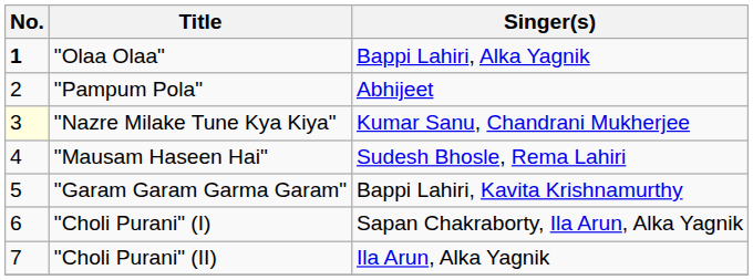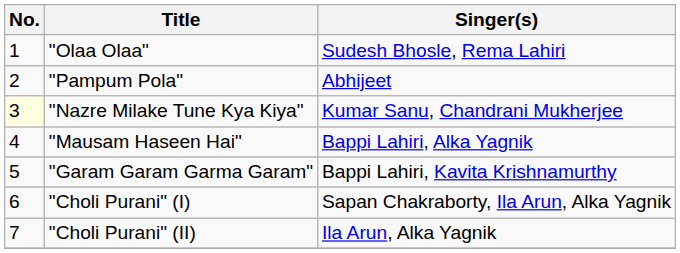"Olaa Olaa" | No.: bold -> normal
"Olaa Olaa" | Singer(s): Bappi Lahiri, Alka Yagnik -> Sudesh Bhosle, Rema Lahiri
"Mausam Haseen Hai" | Singer(s): Sudesh Bhosle, Rema Lahiri -> Bappi Lahiri, Alka Yagnik
